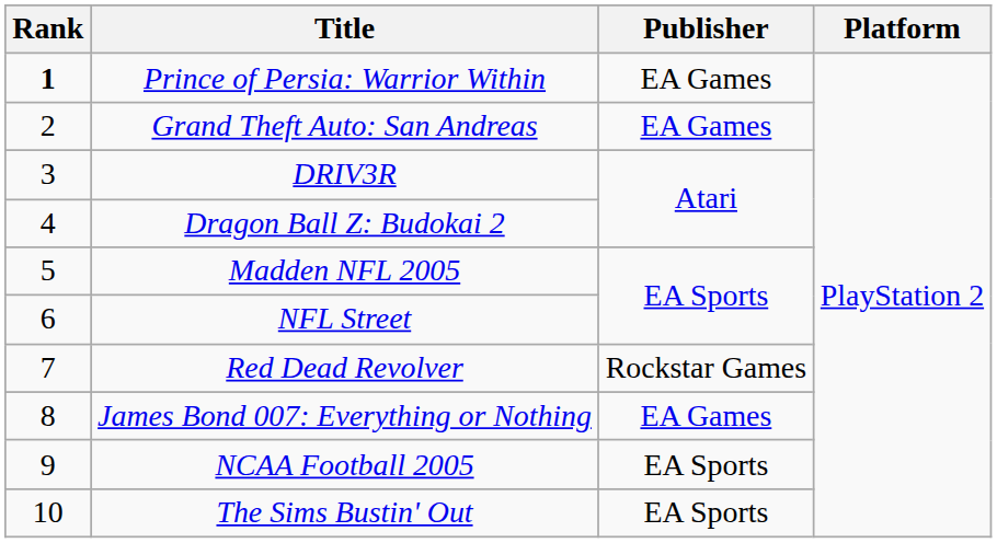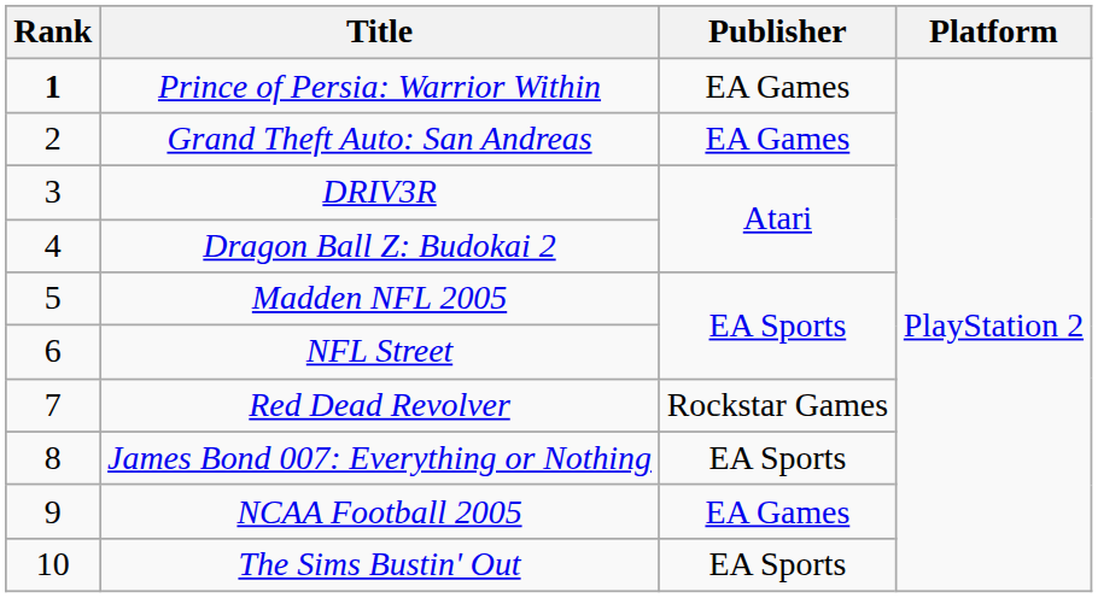James Bond 007: Everything or Nothing | Publisher: EA Games -> EA Sports
NCAA Football 2005 | Publisher: EA Sports -> EA Games
